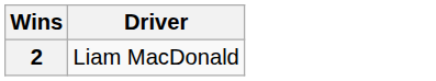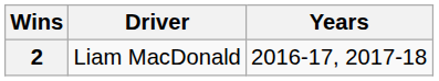+ column: Years | 2016-17, 2017-18
